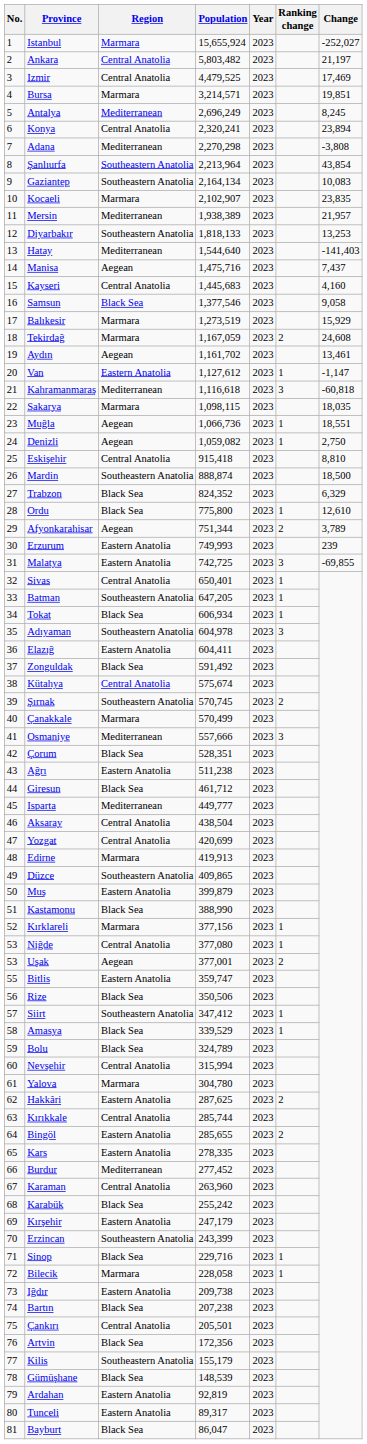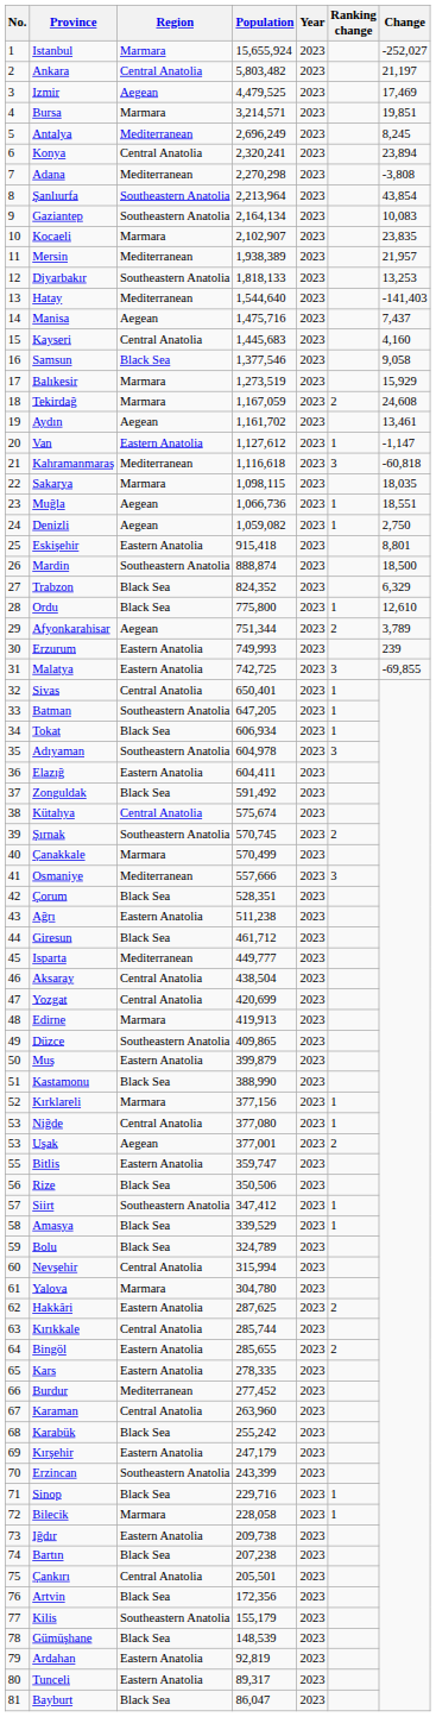Izmir | Region: Central Anatolia -> Aegean
Eskişehir | Region: Central Anatolia -> Eastern Anatolia
Eskişehir | Change: 8,810 -> 8,801
